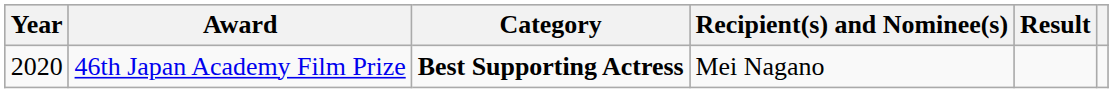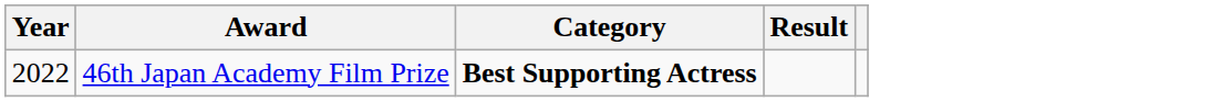- column: Recipient(s) and Nominee(s) | Mei Nagano
46th Japan Academy Film Prize | Year: 2020 -> 2022
